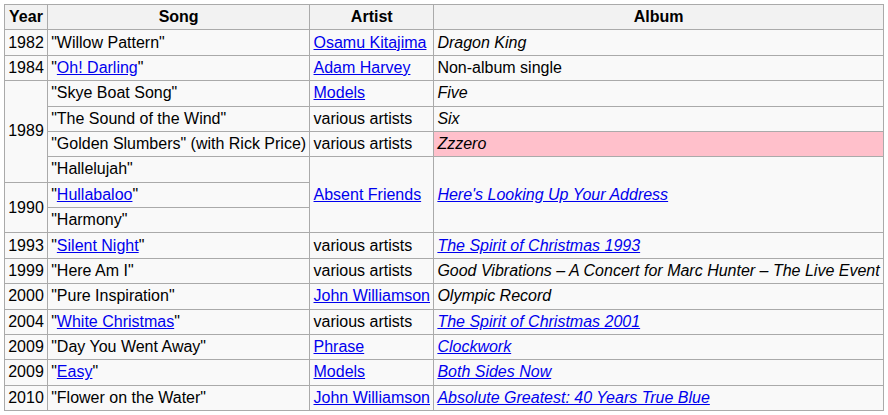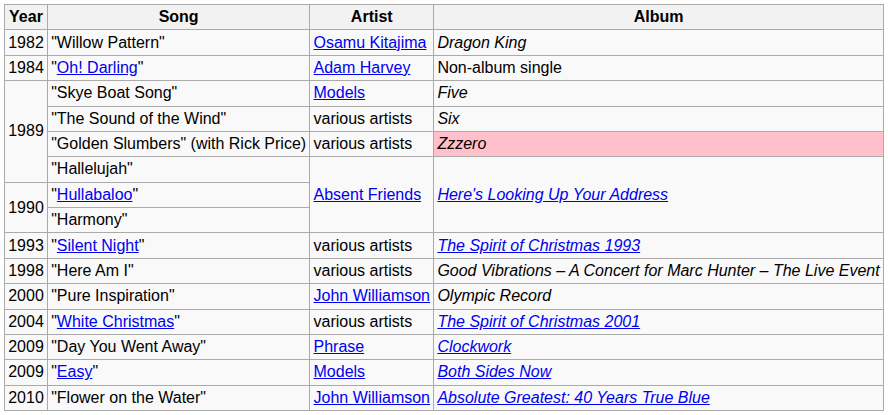"Here Am I" | Year: 1999 -> 1998
